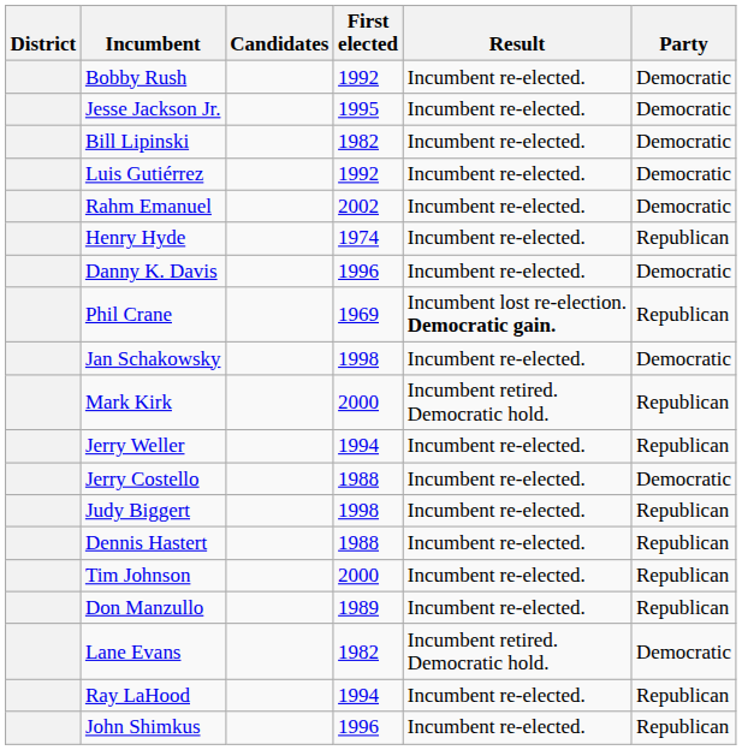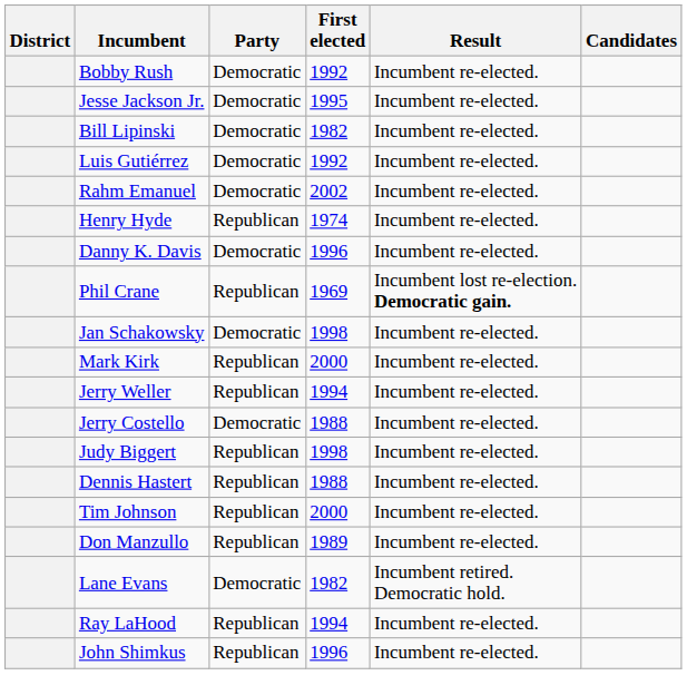columns swapped: Party <-> Candidates
Mark Kirk | Result: Incumbent retired. Democratic hold. -> Incumbent re-elected.
